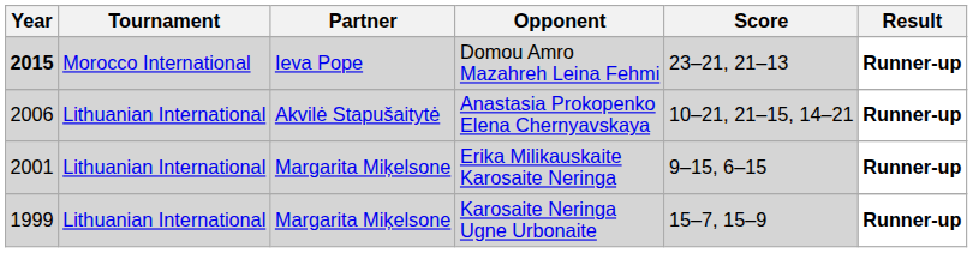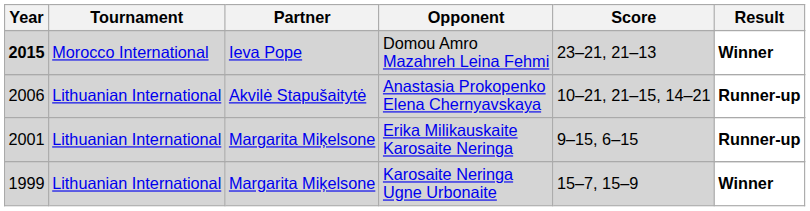Domou Amro Mazahreh Leina Fehmi | Result: Runner-up -> Winner
Karosaite Neringa Ugne Urbonaite | Result: Runner-up -> Winner
